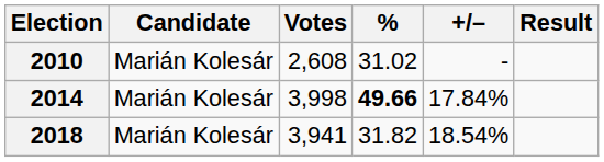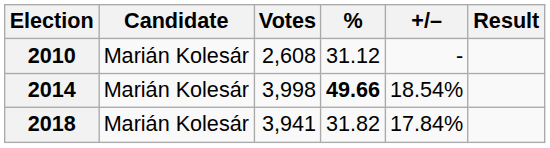2010 | %: 31.02 -> 31.12
2014 | +/–: 17.84% -> 18.54%
2018 | +/–: 18.54% -> 17.84%
